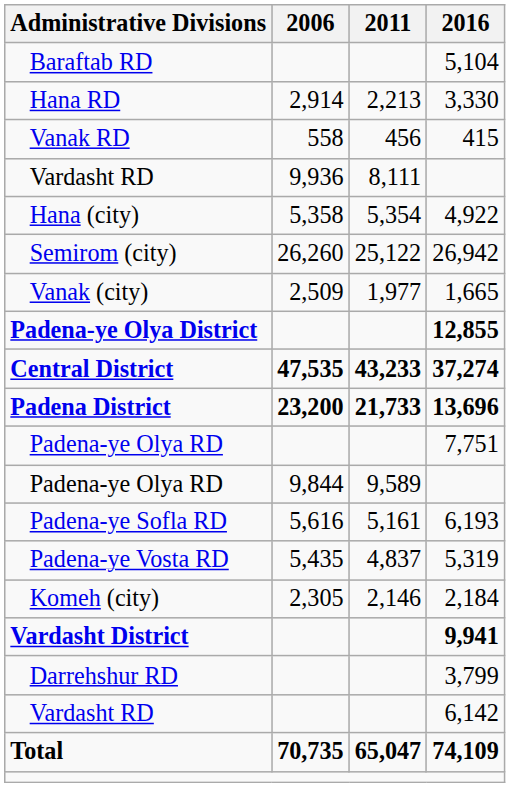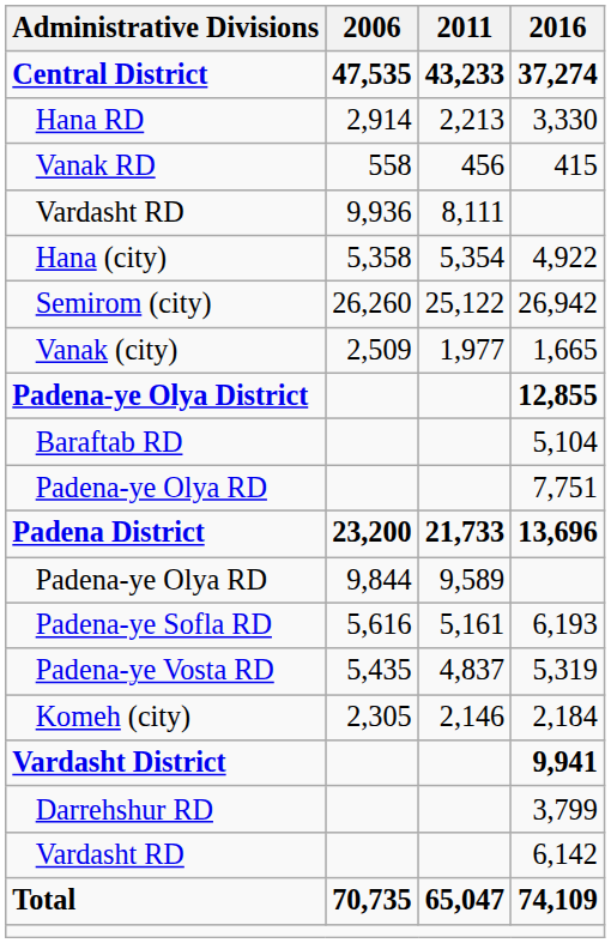rows swapped: Central District <-> Baraftab RD
rows swapped: Padena-ye Olya RD / 7,751 <-> Padena District
